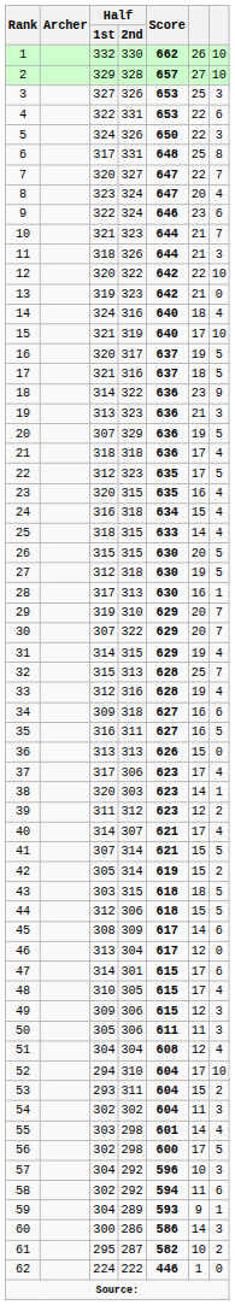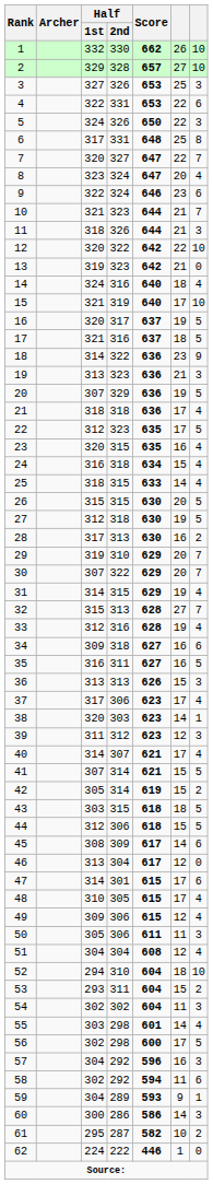28 | column 7: 1 -> 2
32 | column 6: 25 -> 27
36 | column 7: 0 -> 3
39 | column 7: 2 -> 3
49 | column 7: 3 -> 4
52 | column 6: 17 -> 18
57 | column 6: 10 -> 16
